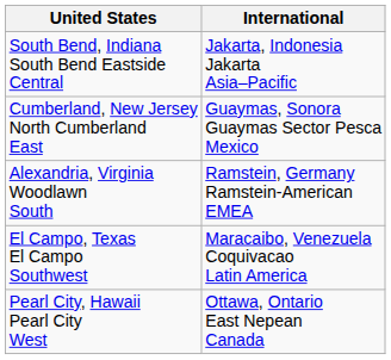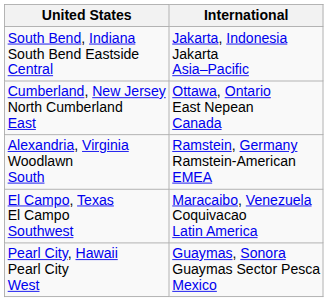Cumberland, New Jersey North Cumberland East | International: Guaymas, Sonora Guaymas Sector Pesca Mexico -> Ottawa, Ontario East Nepean Canada
Pearl City, Hawaii Pearl City West | International: Ottawa, Ontario East Nepean Canada -> Guaymas, Sonora Guaymas Sector Pesca Mexico
